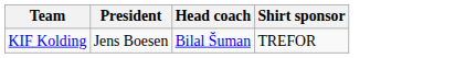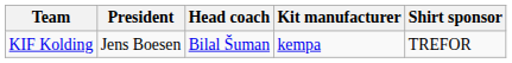+ column: Kit manufacturer | kempa
